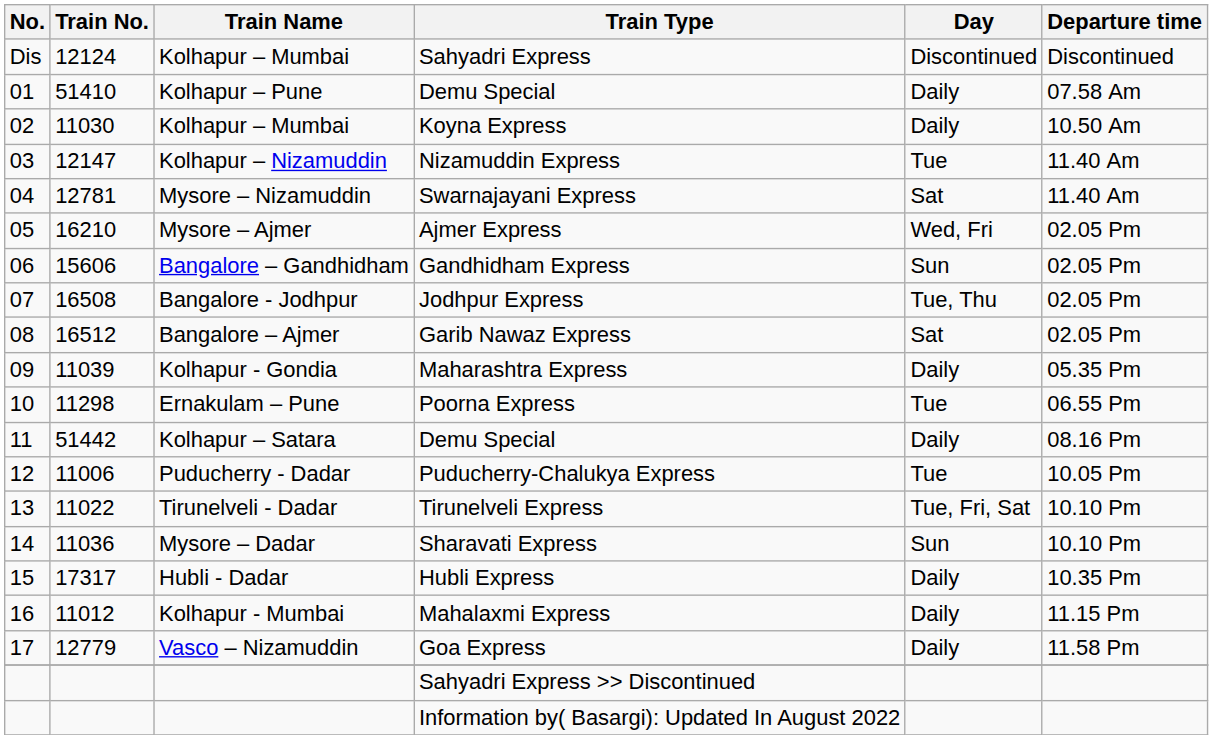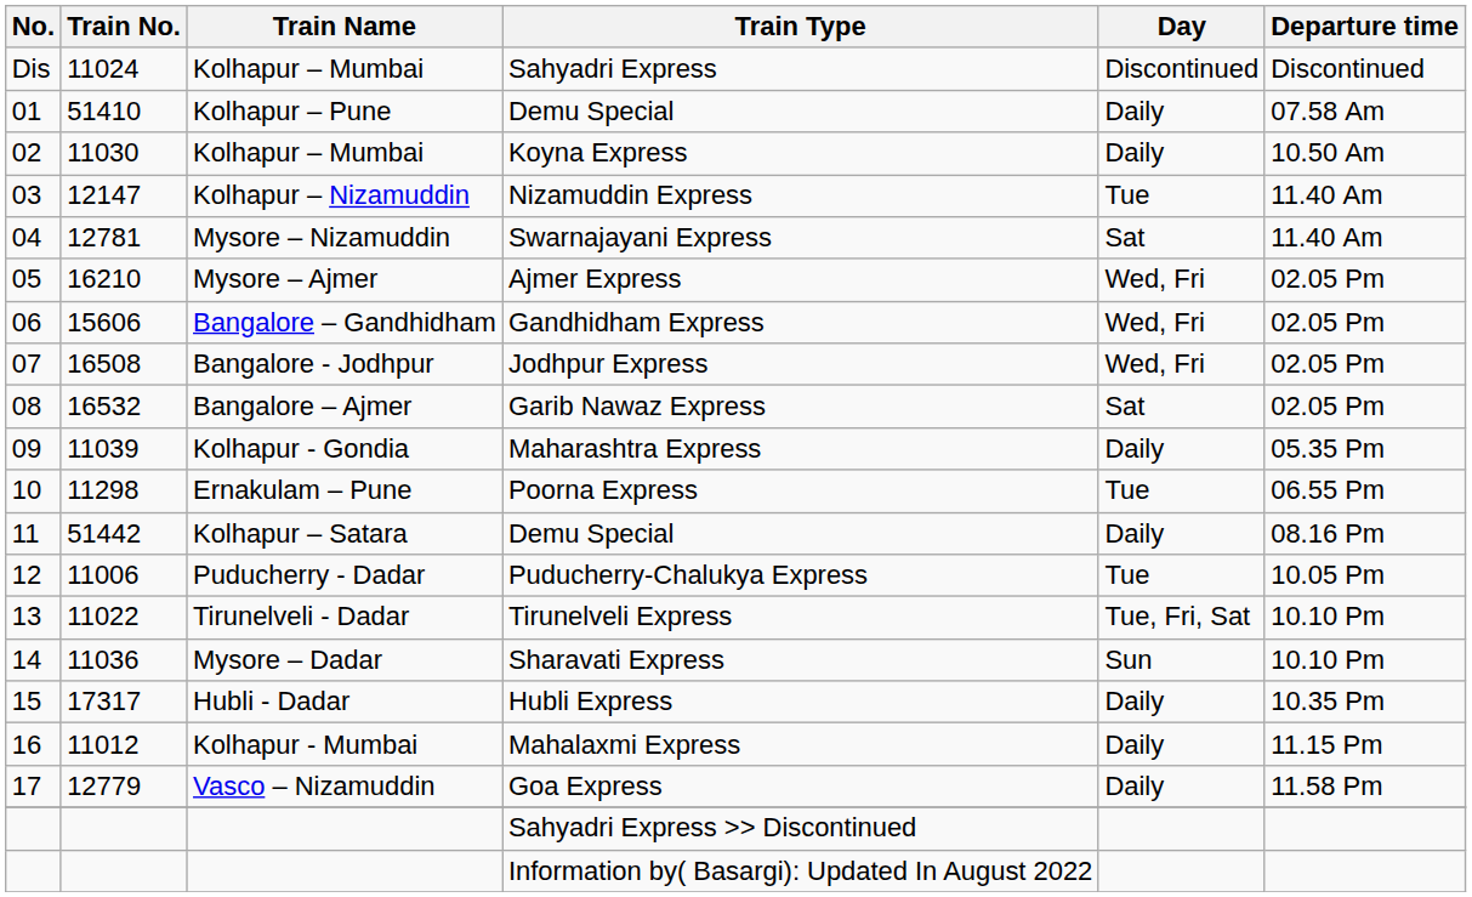Sahyadri Express | Train No.: 12124 -> 11024
Gandhidham Express | Day: Sun -> Wed, Fri
Jodhpur Express | Day: Tue, Thu -> Wed, Fri
Garib Nawaz Express | Train No.: 16512 -> 16532
